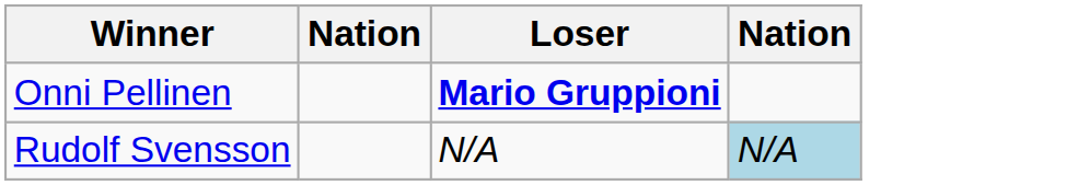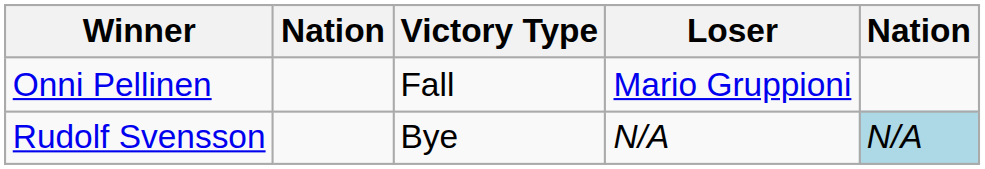+ column: Victory Type | Fall | Bye
Onni Pellinen | Loser: bold -> normal
